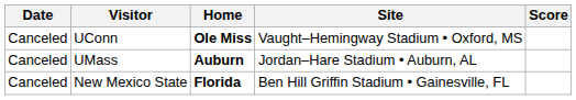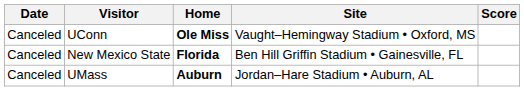rows swapped: UMass <-> New Mexico State
